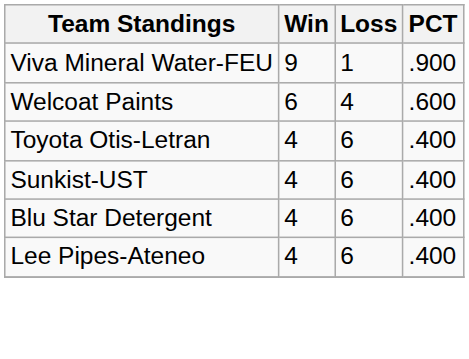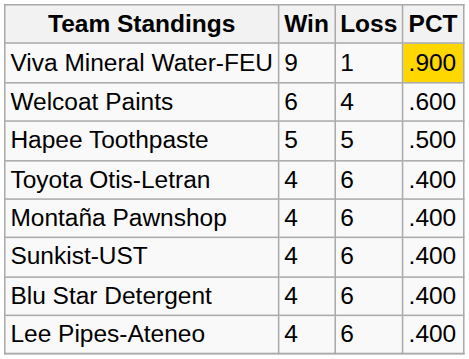Viva Mineral Water-FEU | PCT: no background -> gold background
+ row: Hapee Toothpaste | 5 | 5 | .500
+ row: Montaña Pawnshop | 4 | 6 | .400
